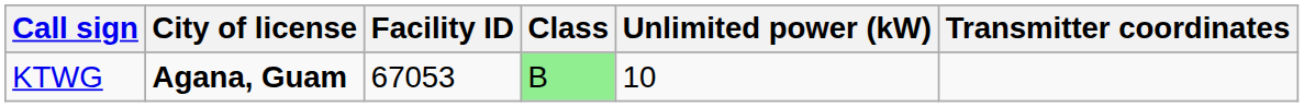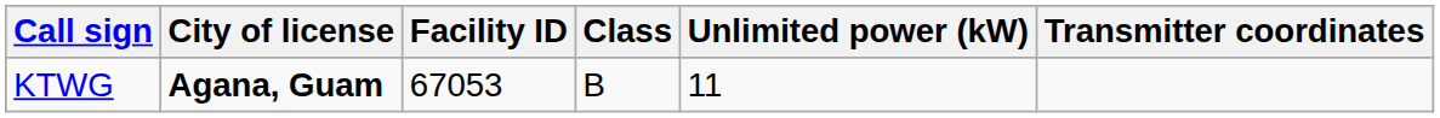KTWG | Class: lightgreen background -> no background
KTWG | Unlimited power (kW): 10 -> 11
